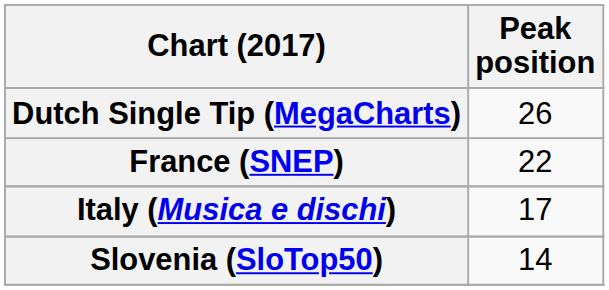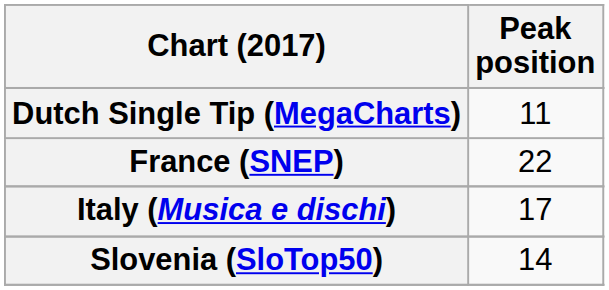Dutch Single Tip (MegaCharts) | Peak position: 26 -> 11
